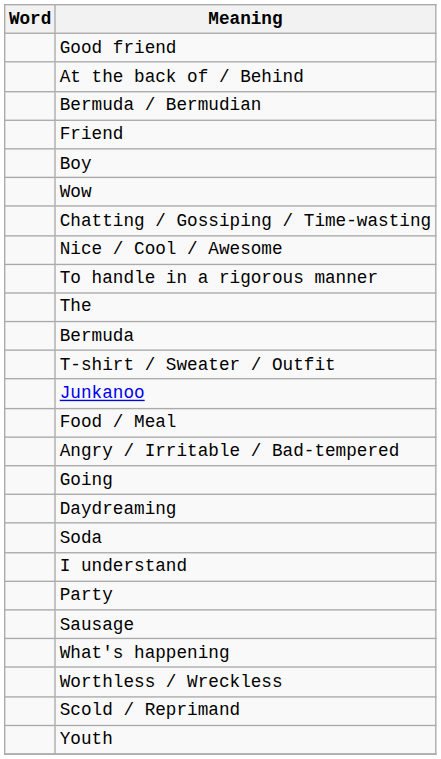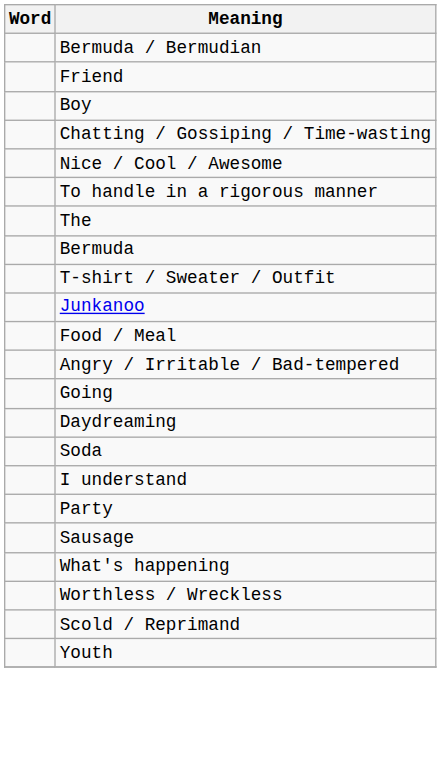- row: Good friend
- row: At the back of / Behind
- row: Wow
